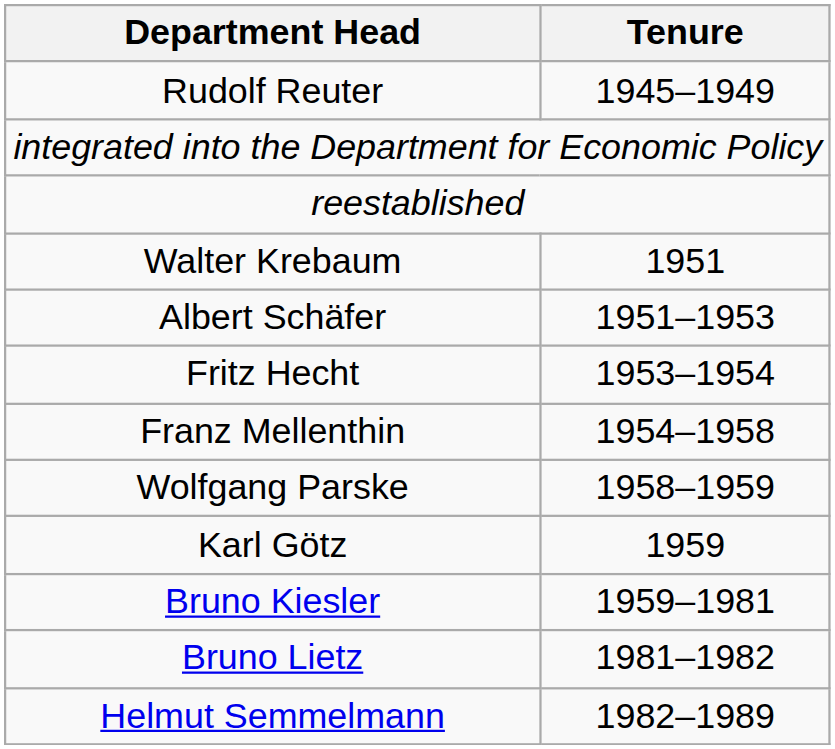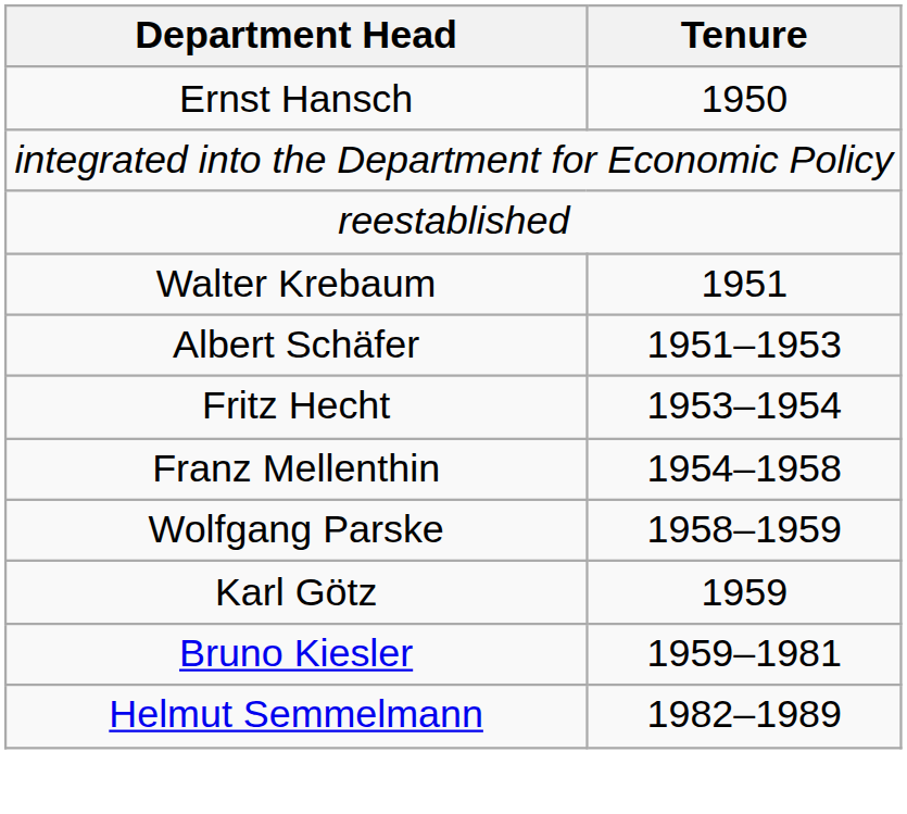- row: Rudolf Reuter | 1945–1949
+ row: Ernst Hansch | 1950
- row: Bruno Lietz | 1981–1982
